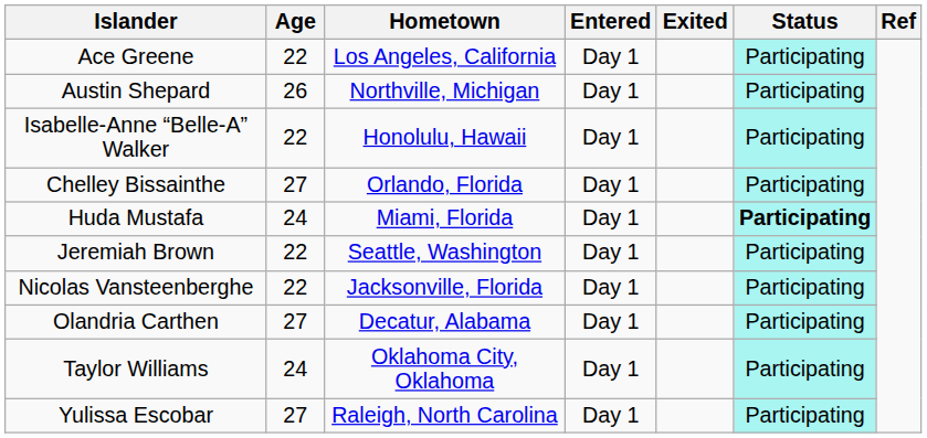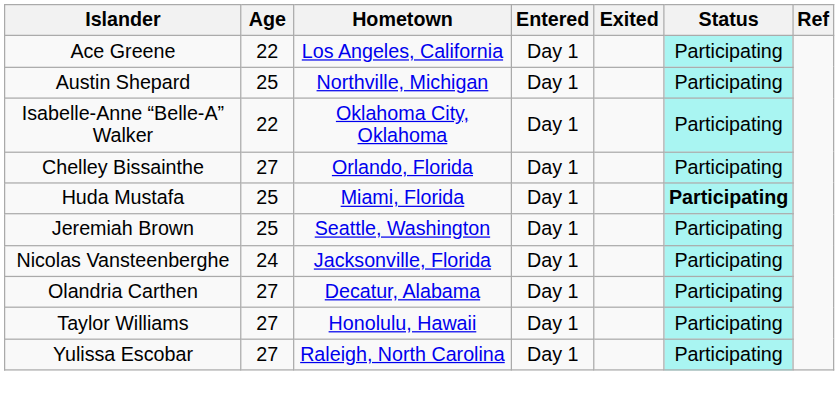Austin Shepard | Age: 26 -> 25
Isabelle-Anne “Belle-A” Walker | Hometown: Honolulu, Hawaii -> Oklahoma City, Oklahoma
Huda Mustafa | Age: 24 -> 25
Jeremiah Brown | Age: 22 -> 25
Nicolas Vansteenberghe | Age: 22 -> 24
Taylor Williams | Age: 24 -> 27
Taylor Williams | Hometown: Oklahoma City, Oklahoma -> Honolulu, Hawaii
